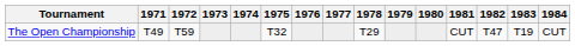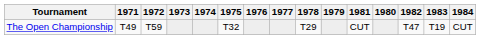columns swapped: 1980 <-> 1981
